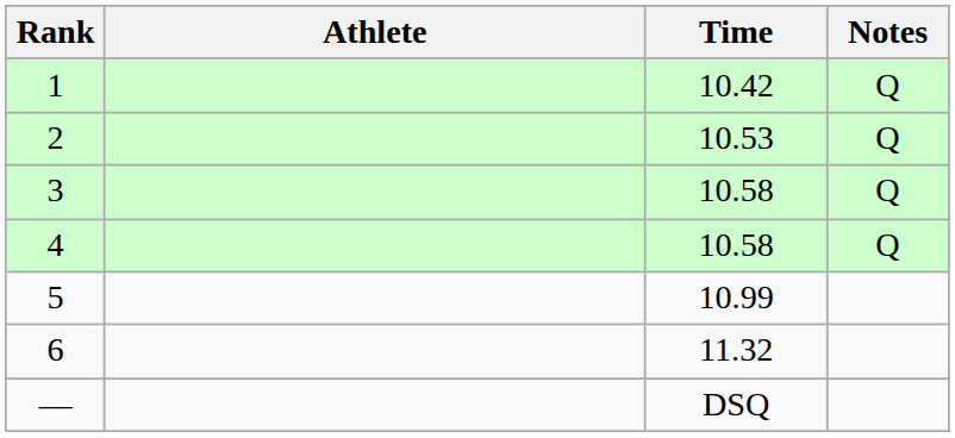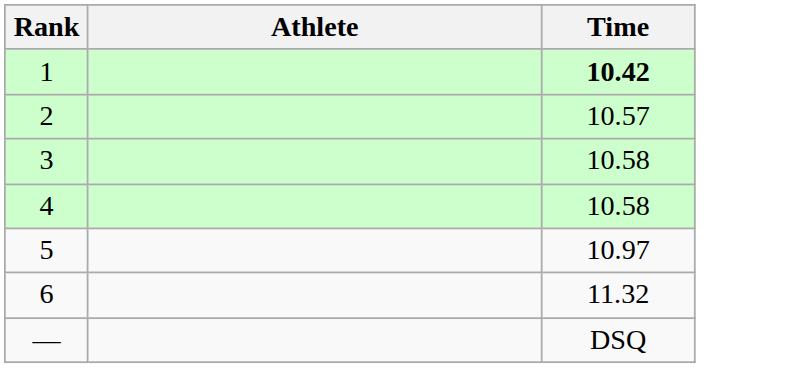- column: Notes | Q | Q | Q | Q
1 | Time: normal -> bold
2 | Time: 10.53 -> 10.57
5 | Time: 10.99 -> 10.97
